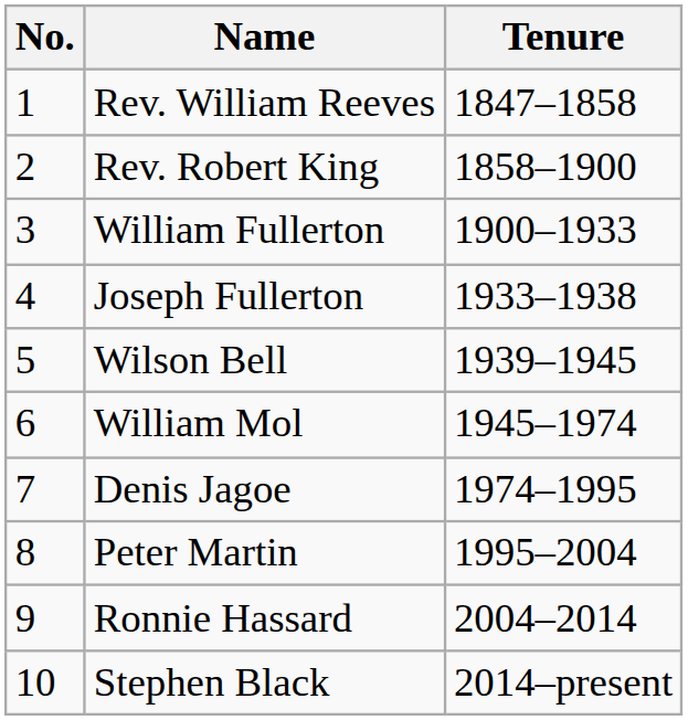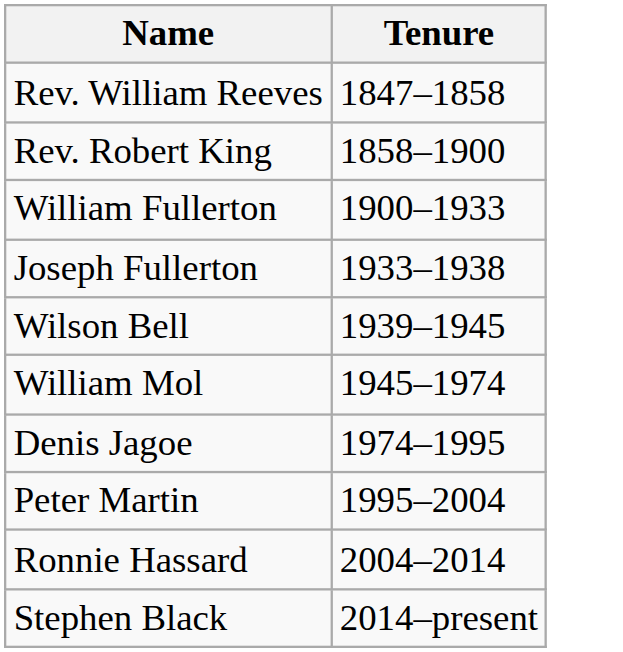- column: No. | 1 | 2 | 3 | 4 | 5 | 6 | 7 | 8 | 9 | 10
